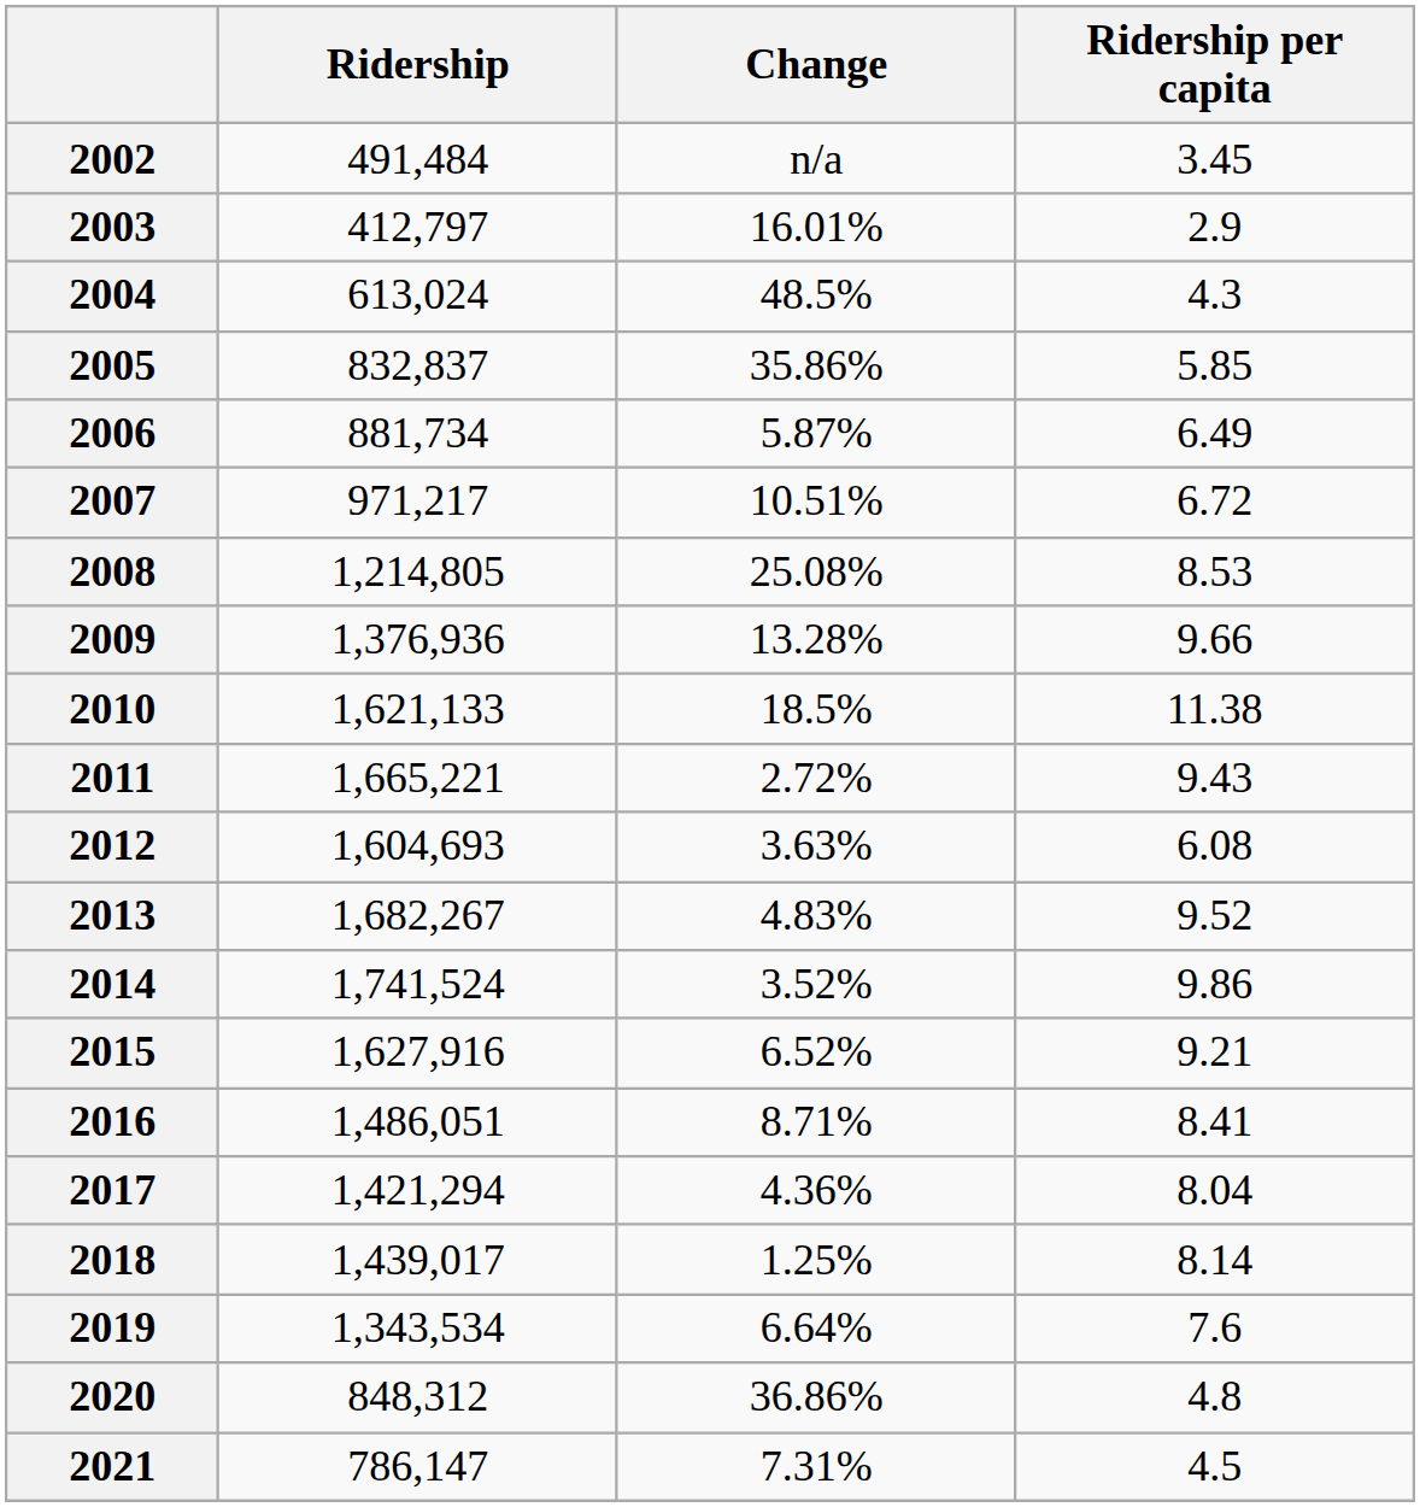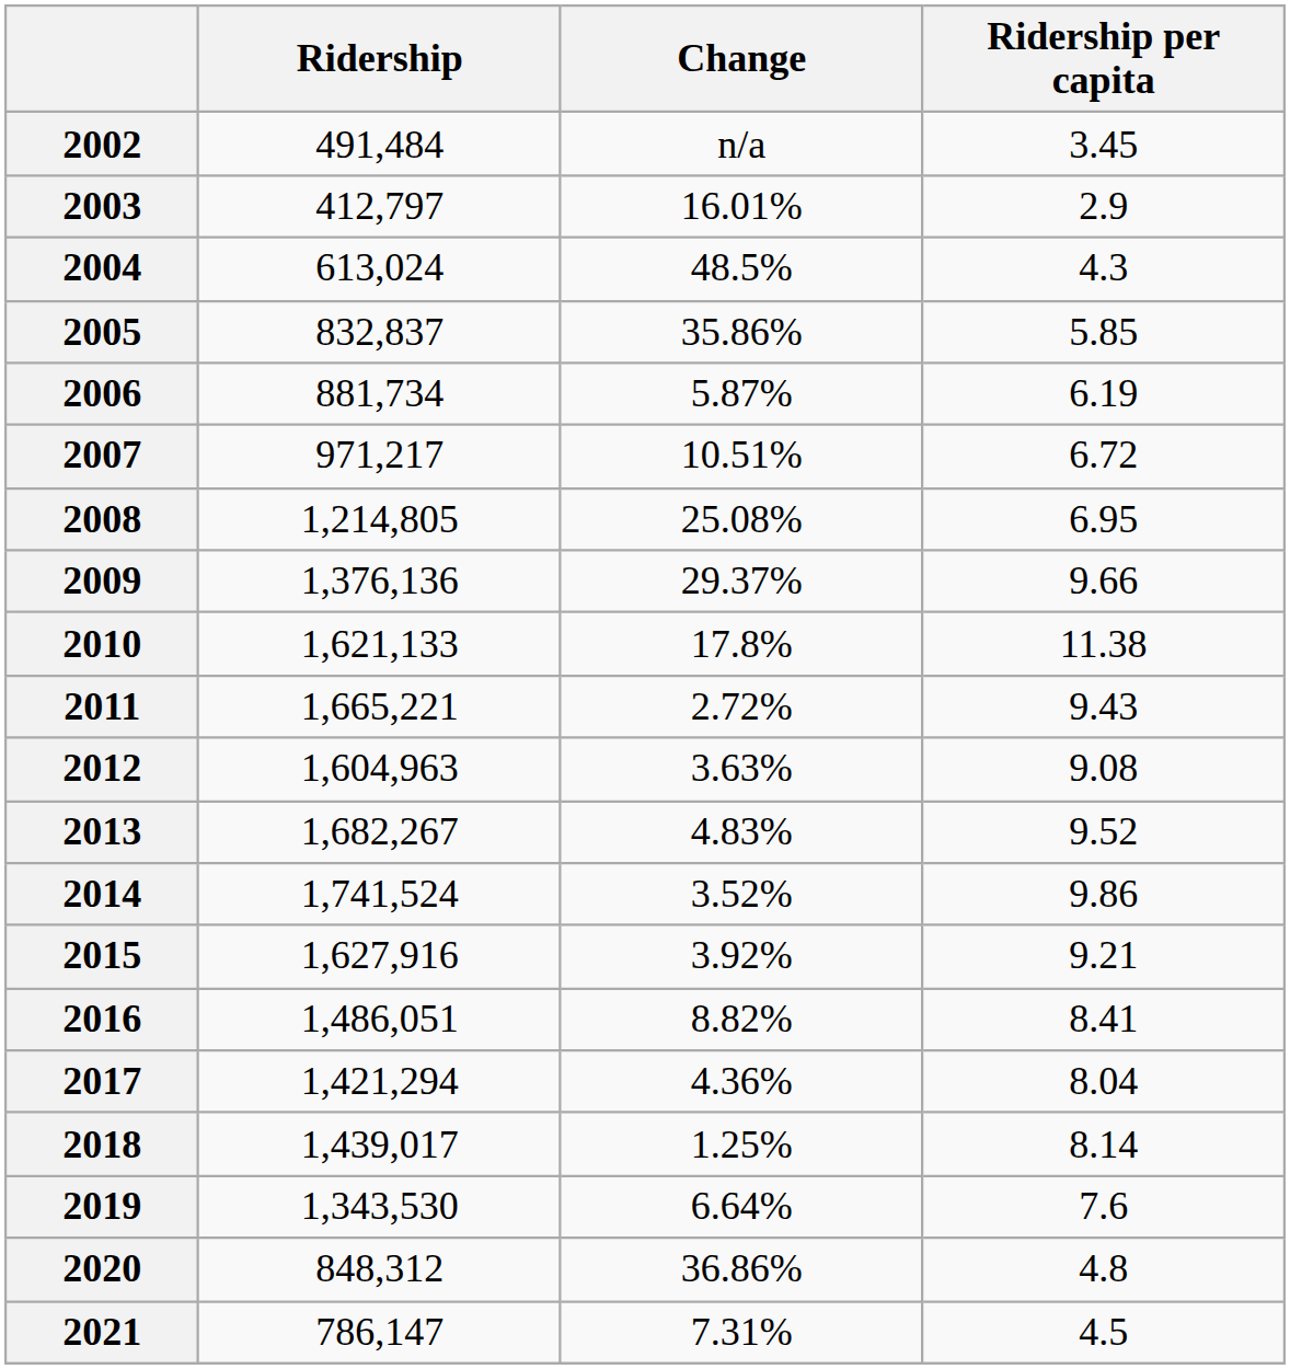2006 | Ridership per capita: 6.49 -> 6.19
2008 | Ridership per capita: 8.53 -> 6.95
2009 | Ridership: 1,376,936 -> 1,376,136
2009 | Change: 13.28% -> 29.37%
2010 | Change: 18.5% -> 17.8%
2012 | Ridership: 1,604,693 -> 1,604,963
2012 | Ridership per capita: 6.08 -> 9.08
2015 | Change: 6.52% -> 3.92%
2016 | Change: 8.71% -> 8.82%
2019 | Ridership: 1,343,534 -> 1,343,530
